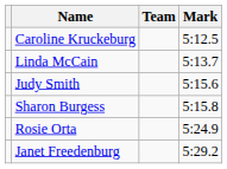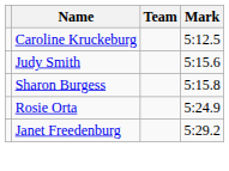- row: Linda McCain | 5:13.7
